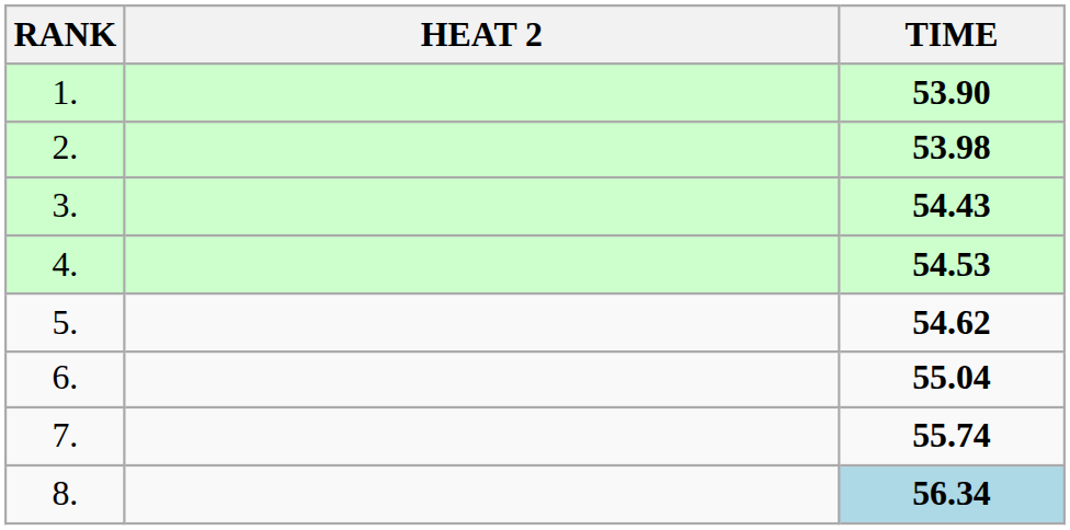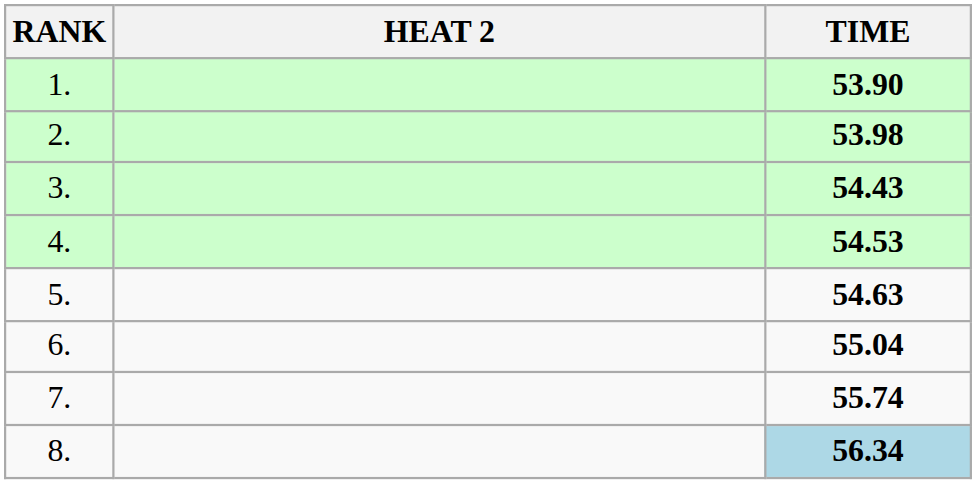5. | TIME: 54.62 -> 54.63
